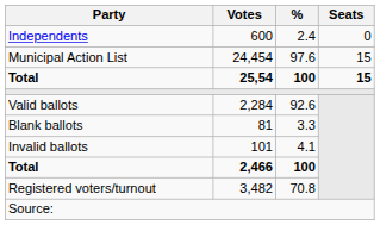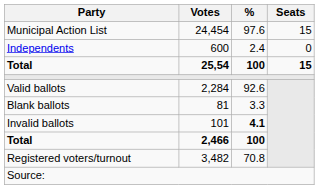rows swapped: Municipal Action List <-> Independents
Invalid ballots | %: normal -> bold
